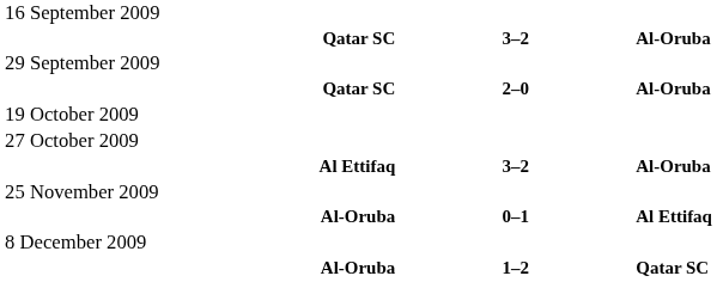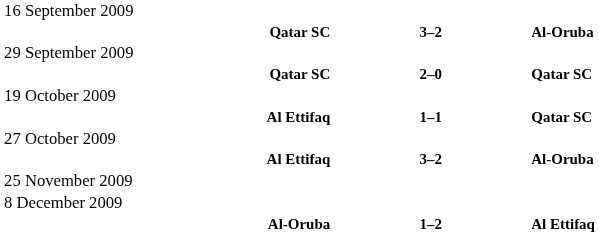Qatar SC / 2–0 | column 3: Al-Oruba -> Qatar SC
+ row: Al Ettifaq | 1–1 | Qatar SC
- row: Al-Oruba | 0–1 | Al Ettifaq
Al-Oruba / 1–2 | column 3: Qatar SC -> Al Ettifaq
